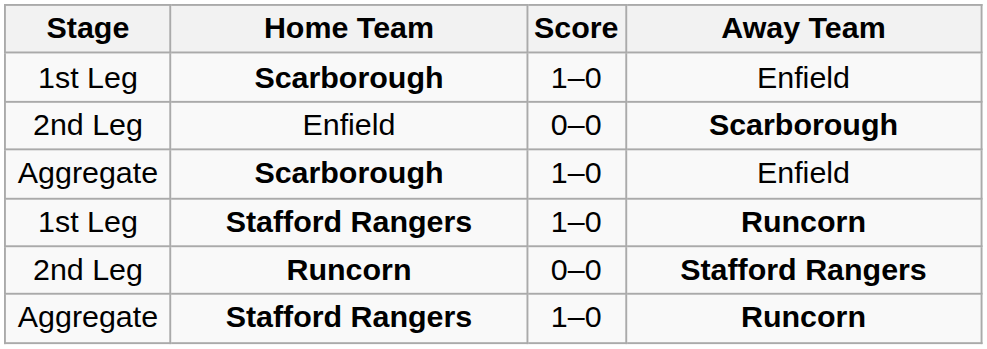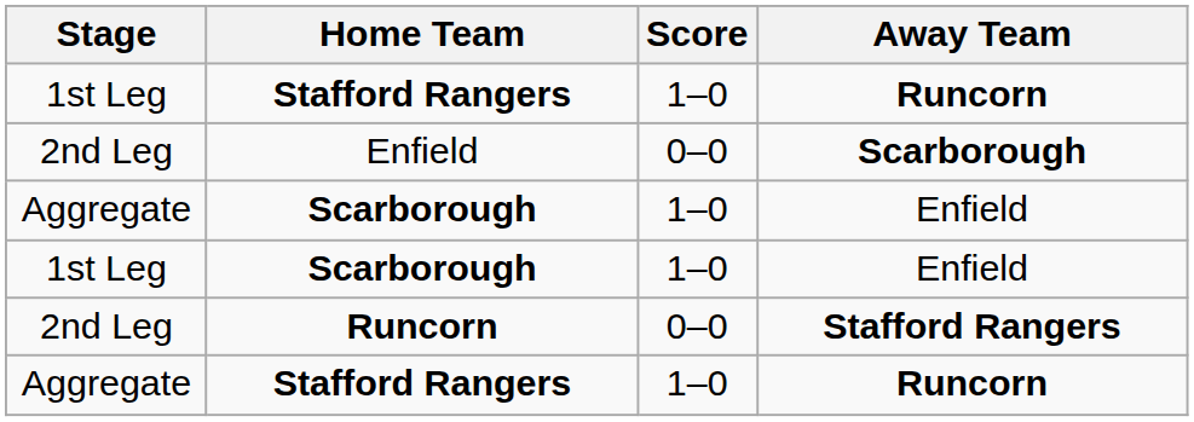rows swapped: 1st Leg / Scarborough <-> 1st Leg / Stafford Rangers
